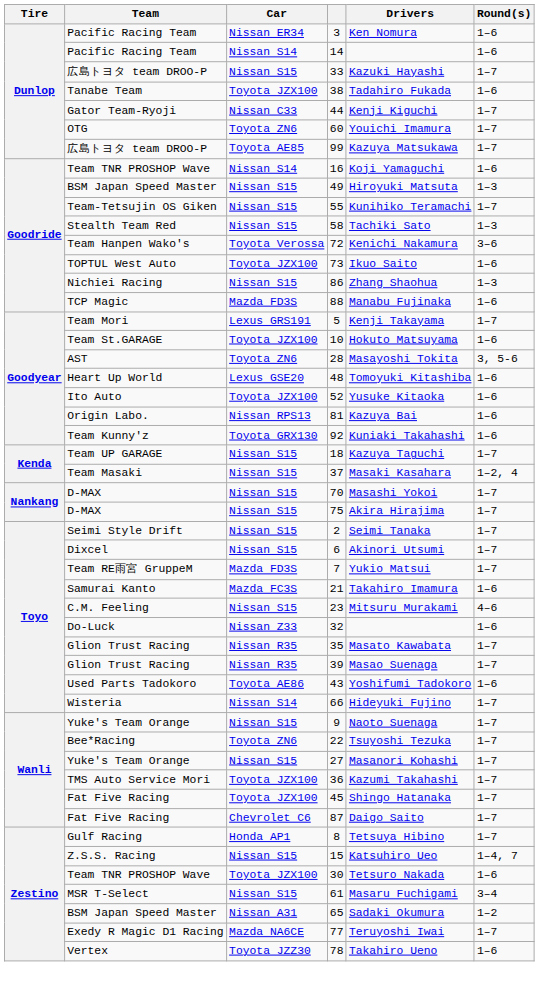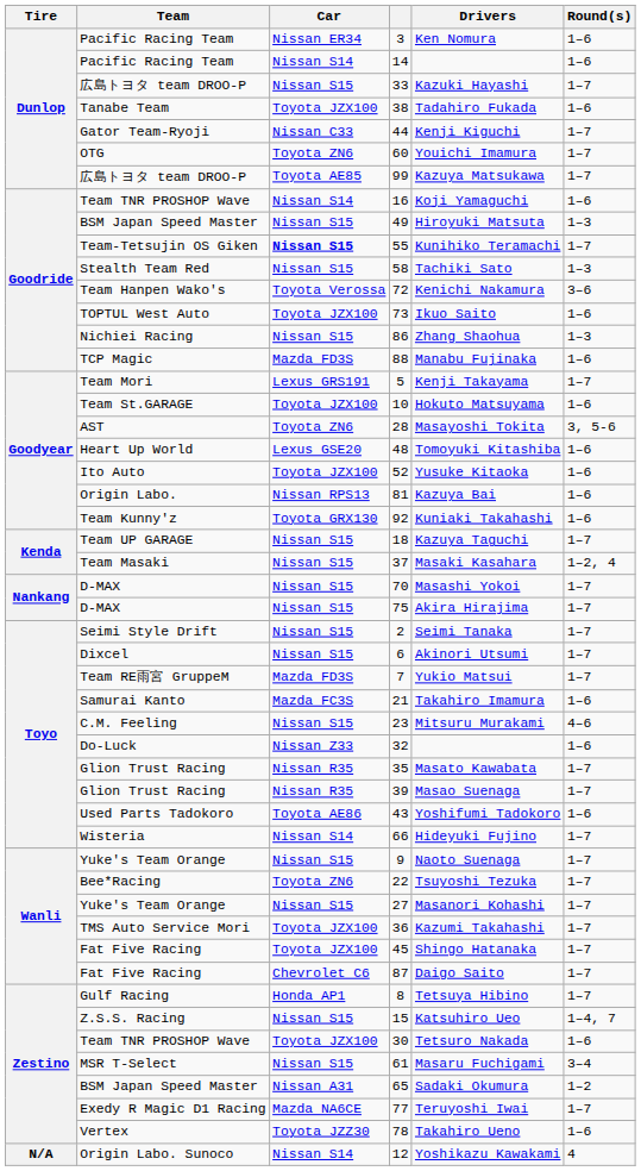55 | Car: normal -> bold
+ row: N/A | Origin Labo. Sunoco | Nissan S14 | 12 | Yoshikazu Kawakami | 4
